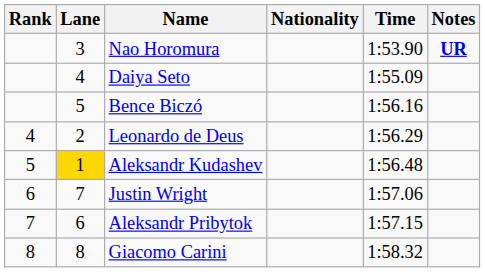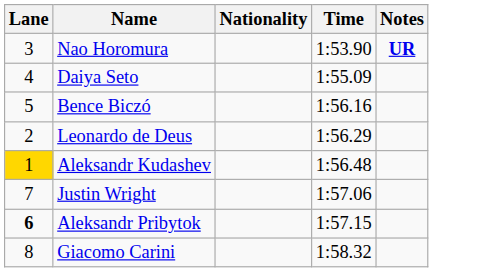- column: Rank | 4 | 5 | 6 | 7 | 8
Aleksandr Pribytok | Lane: normal -> bold
